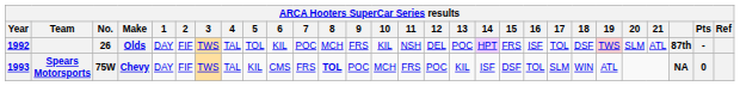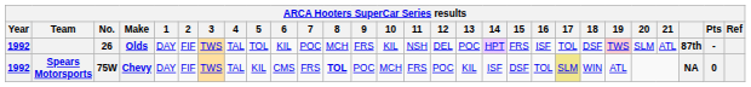Spears Motorsports | Year: 1993 -> 1992
Spears Motorsports | 17: no background -> khaki background
